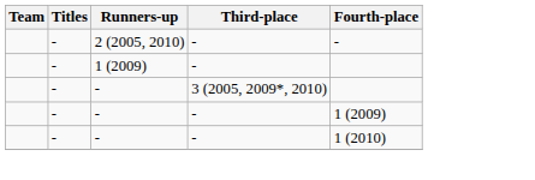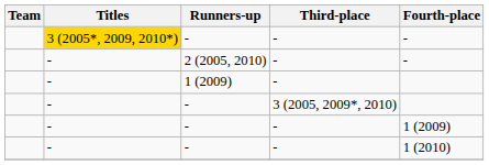+ row: 3 (2005*, 2009, 2010*) | - | - | -
